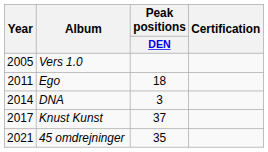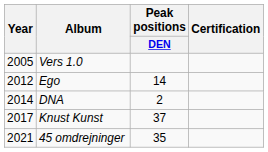Ego | Year: 2011 -> 2012
Ego | Peak positions / DEN: 18 -> 14
DNA | Peak positions / DEN: 3 -> 2
